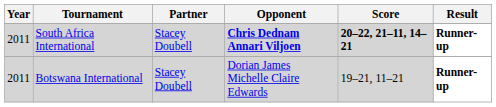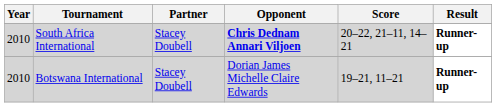South Africa International | Year: 2011 -> 2010
South Africa International | Score: bold -> normal
Botswana International | Year: 2011 -> 2010
